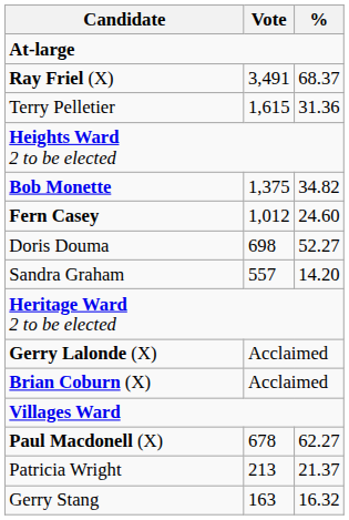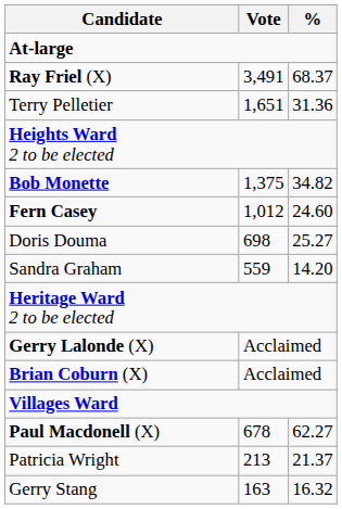Terry Pelletier | Vote: 1,615 -> 1,651
Doris Douma | %: 52.27 -> 25.27
Sandra Graham | Vote: 557 -> 559
